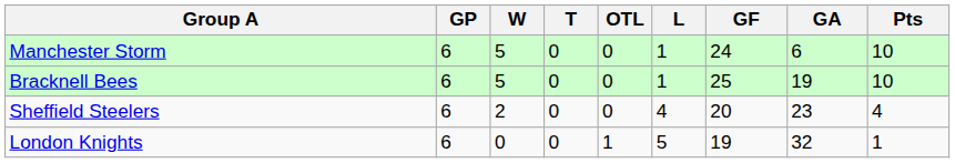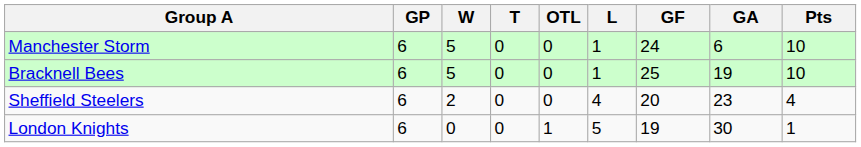London Knights | GA: 32 -> 30
